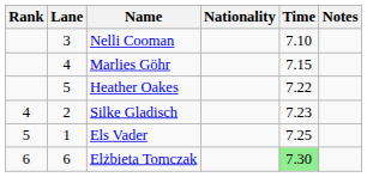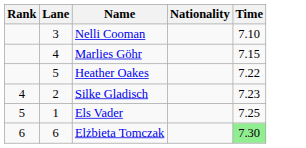- column: Notes
